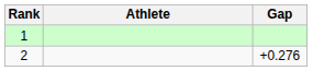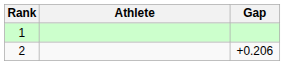2 | Gap: +0.276 -> +0.206
